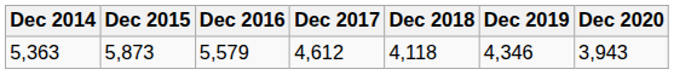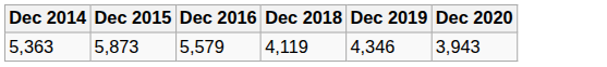- column: Dec 2017 | 4,612
5,363 | Dec 2018: 4,118 -> 4,119
